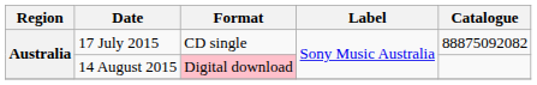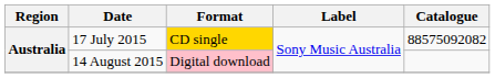17 July 2015 | Format: no background -> gold background
17 July 2015 | Catalogue: 88875092082 -> 88575092082
